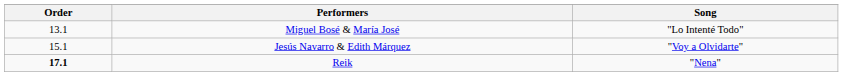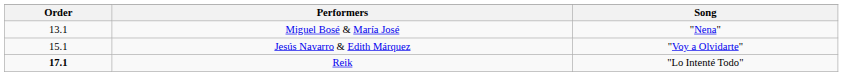Miguel Bosé & María José | Song: "Lo Intenté Todo" -> "Nena"
Reik | Song: "Nena" -> "Lo Intenté Todo"
